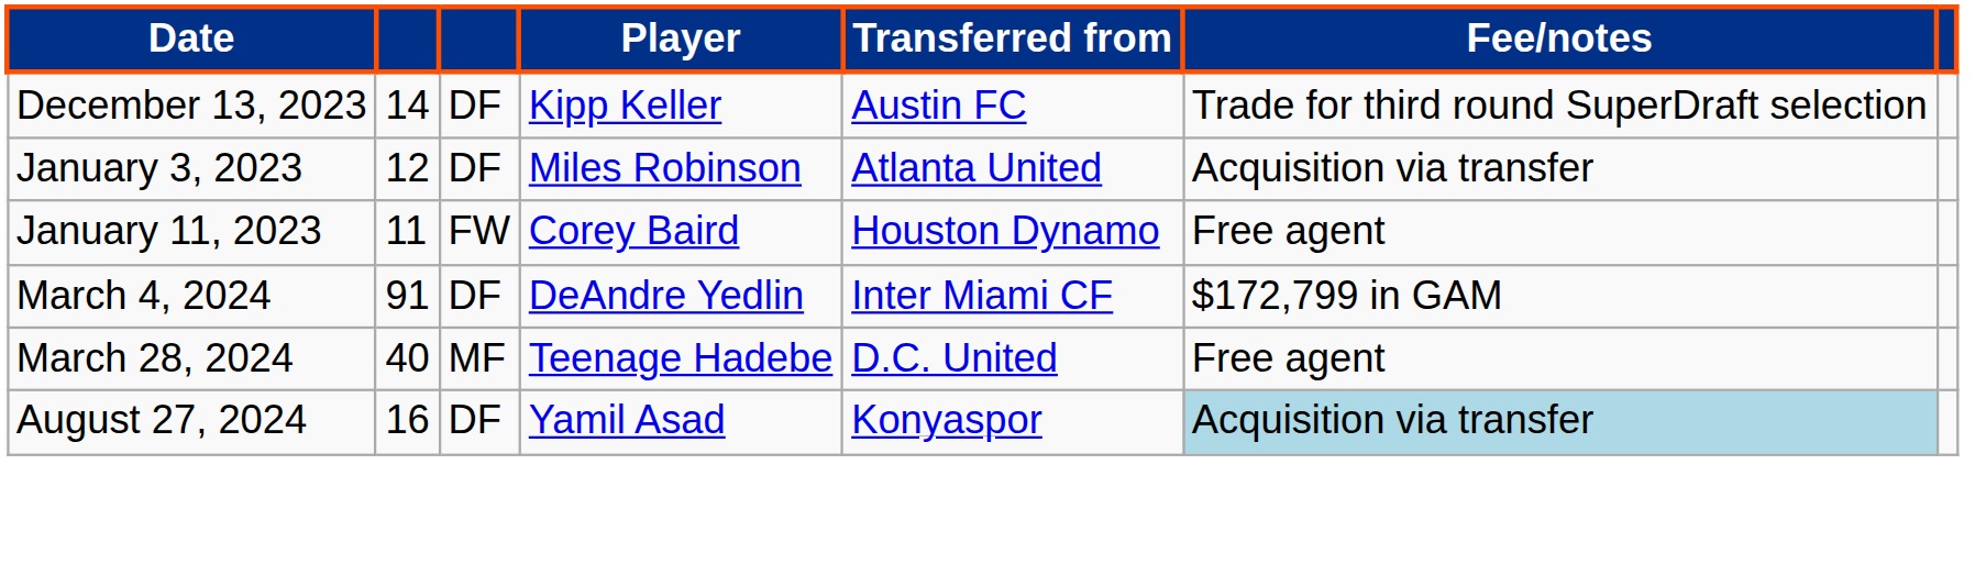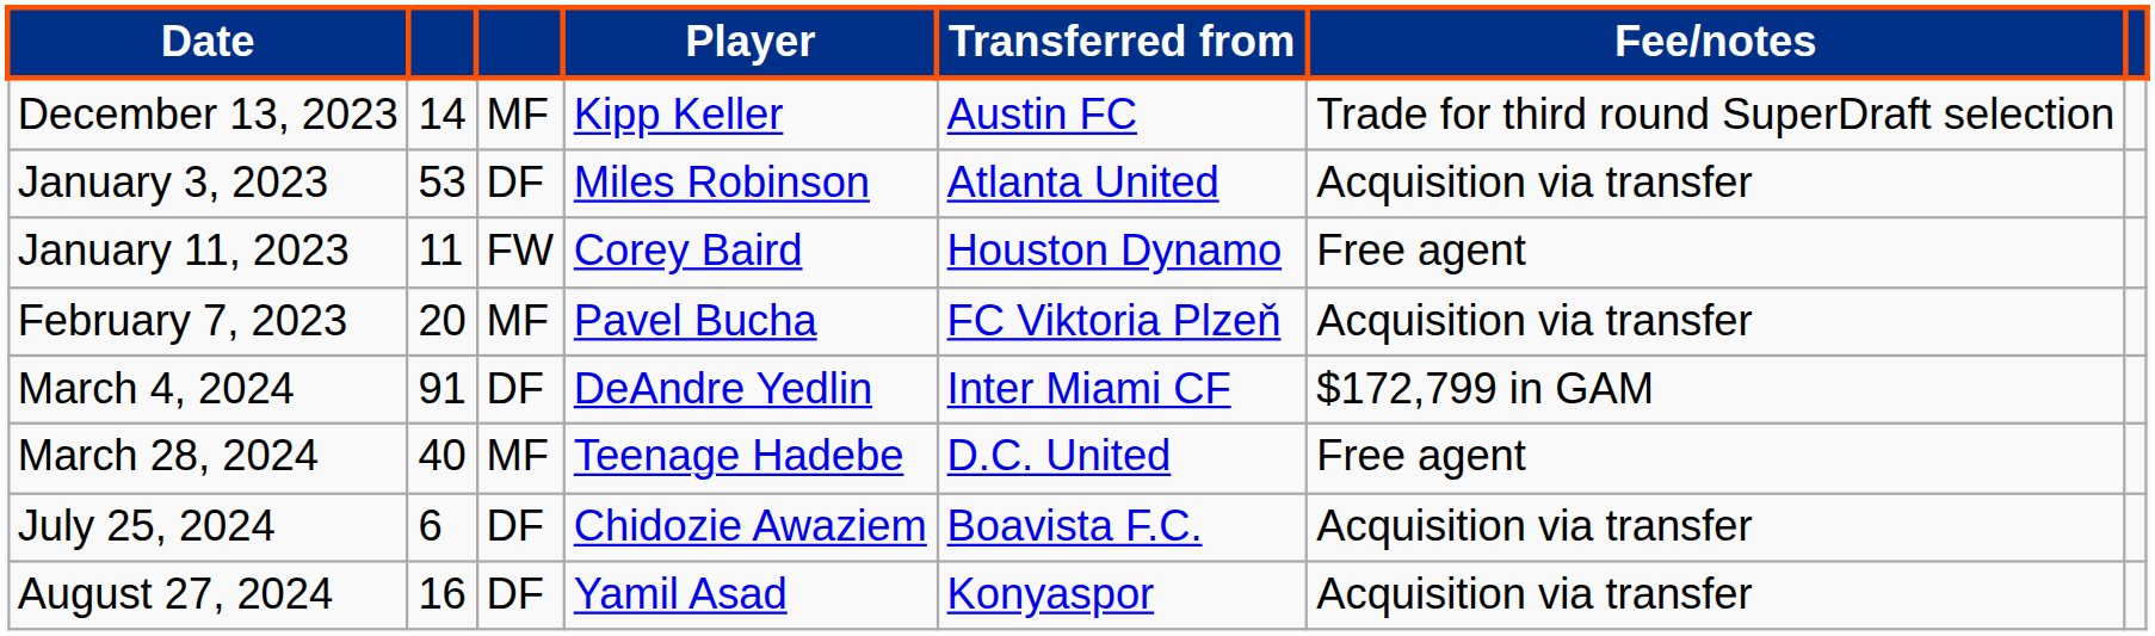December 13, 2023 | column 3: DF -> MF
January 3, 2023 | column 2: 12 -> 53
+ row: February 7, 2023 | 20 | MF | Pavel Bucha | FC Viktoria Plzeň | Acquisition via transfer
+ row: July 25, 2024 | 6 | DF | Chidozie Awaziem | Boavista F.C. | Acquisition via transfer
August 27, 2024 | Fee/notes: lightblue background -> no background
